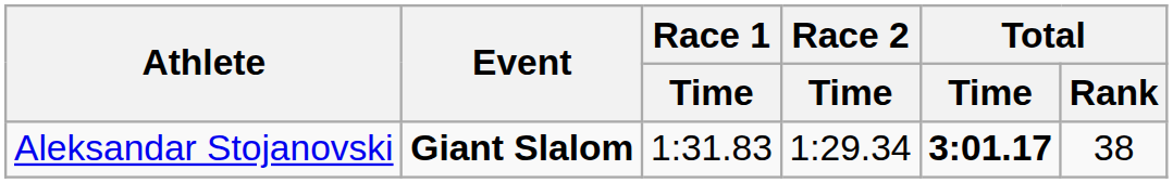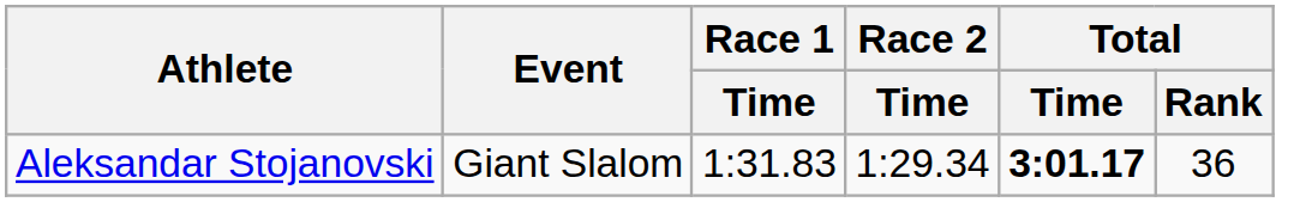Aleksandar Stojanovski | Event: bold -> normal
Aleksandar Stojanovski | Total / Rank: 38 -> 36
